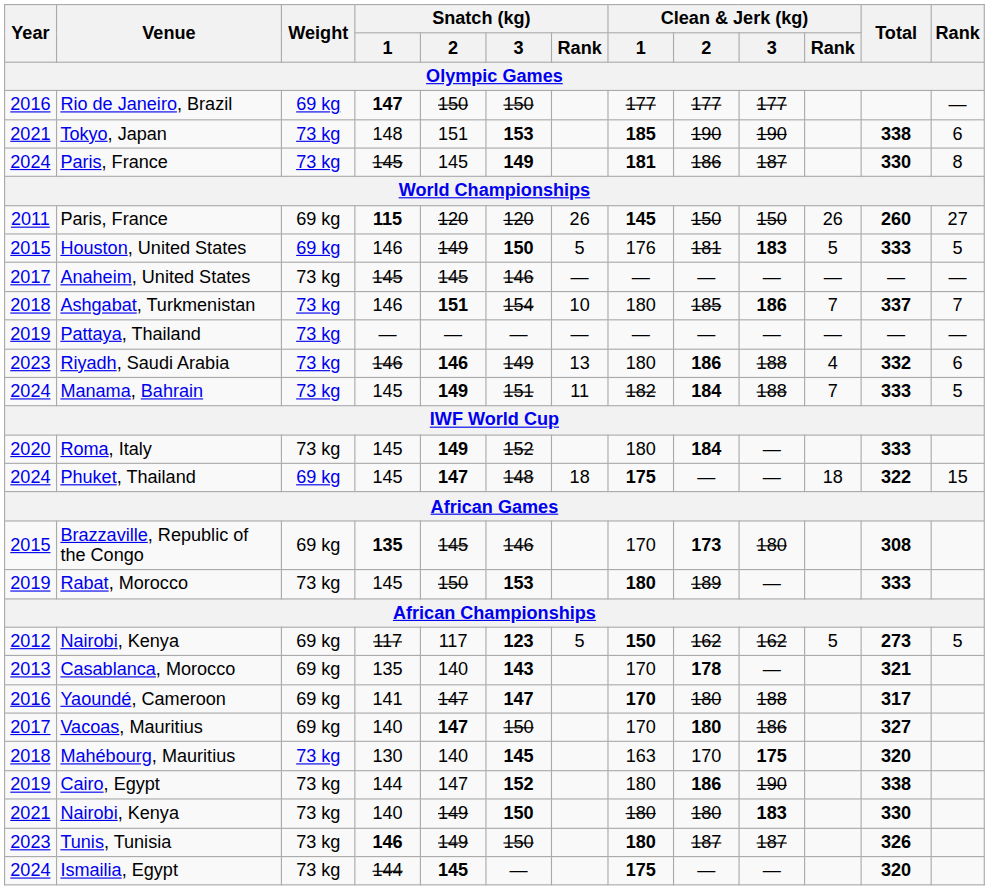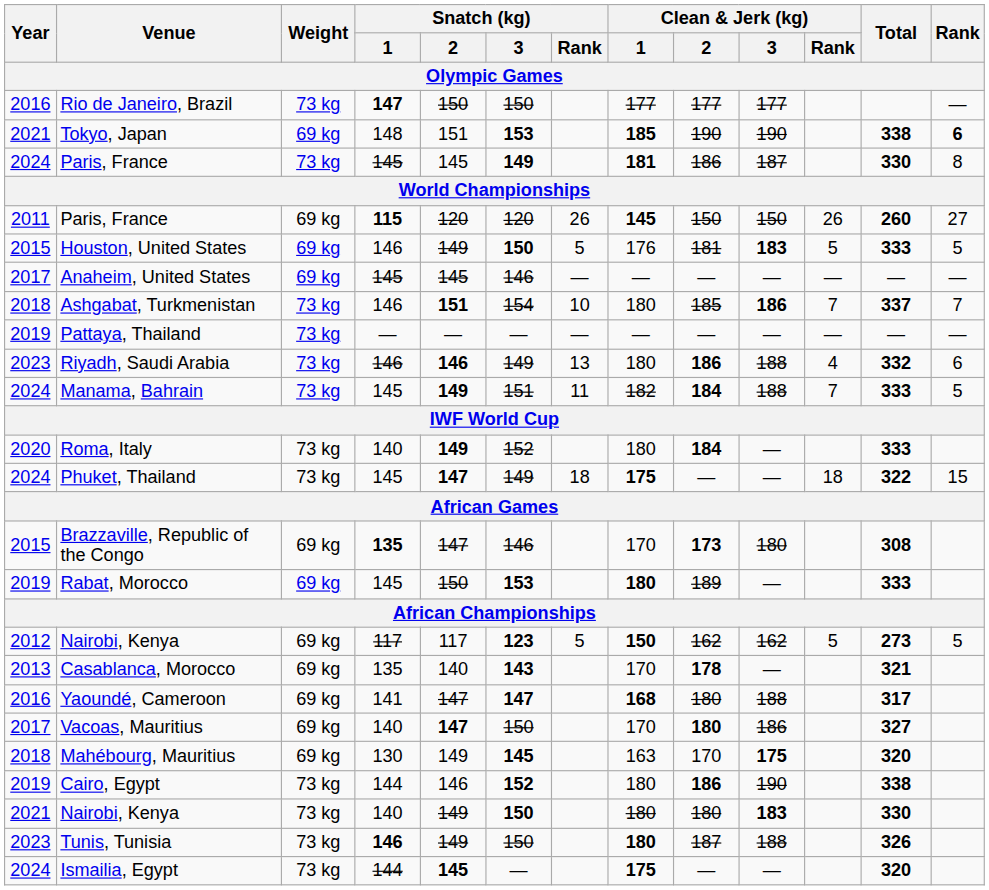Rio de Janeiro, Brazil | Weight / Olympic Games: 69 kg -> 73 kg
Tokyo, Japan | Weight / Olympic Games: 73 kg -> 69 kg
Tokyo, Japan | Rank / Olympic Games: normal -> bold
Anaheim, United States | Weight / Olympic Games: 73 kg -> 69 kg
Roma, Italy | Snatch (kg) / 1 / Olympic Games: 145 -> 140
Phuket, Thailand | Weight / Olympic Games: 69 kg -> 73 kg
Phuket, Thailand | Snatch (kg) / 3 / Olympic Games: 148 -> 149
Brazzaville, Republic of the Congo | Snatch (kg) / 2 / Olympic Games: 145 -> 147
Rabat, Morocco | Weight / Olympic Games: 73 kg -> 69 kg
Yaoundé, Cameroon | Clean & Jerk (kg) / 1 / Olympic Games: 170 -> 168
Mahébourg, Mauritius | Weight / Olympic Games: 73 kg -> 69 kg
Mahébourg, Mauritius | Snatch (kg) / 2 / Olympic Games: 140 -> 149
Cairo, Egypt | Snatch (kg) / 2 / Olympic Games: 147 -> 146
Tunis, Tunisia | Clean & Jerk (kg) / 3 / Olympic Games: 187 -> 188
